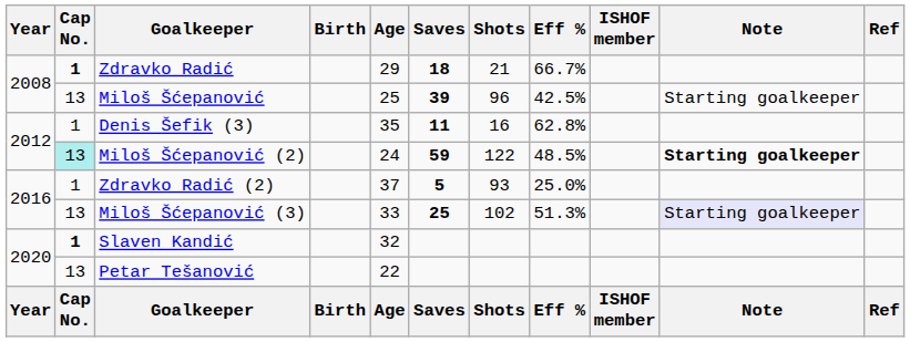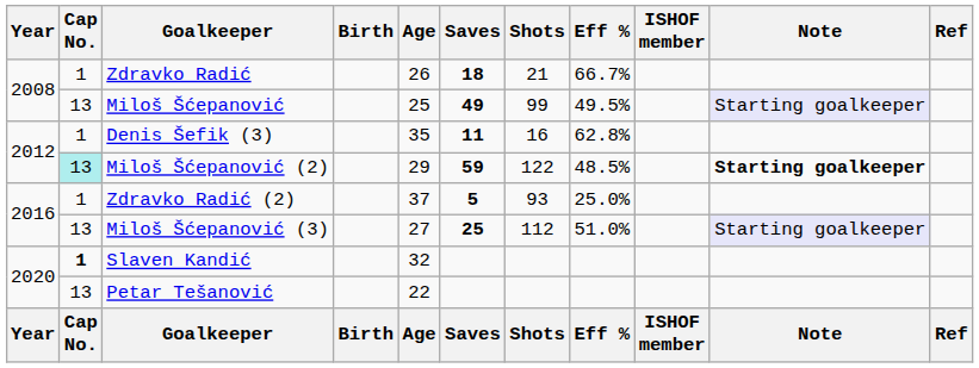Zdravko Radić | Cap No.: bold -> normal
Zdravko Radić | Age: 29 -> 26
Miloš Šćepanović | Saves: 39 -> 49
Miloš Šćepanović | Shots: 96 -> 99
Miloš Šćepanović | Eff %: 42.5% -> 49.5%
Miloš Šćepanović | Note: no background -> lavender background
Miloš Šćepanović (2) | Age: 24 -> 29
Miloš Šćepanović (3) | Age: 33 -> 27
Miloš Šćepanović (3) | Shots: 102 -> 112
Miloš Šćepanović (3) | Eff %: 51.3% -> 51.0%
